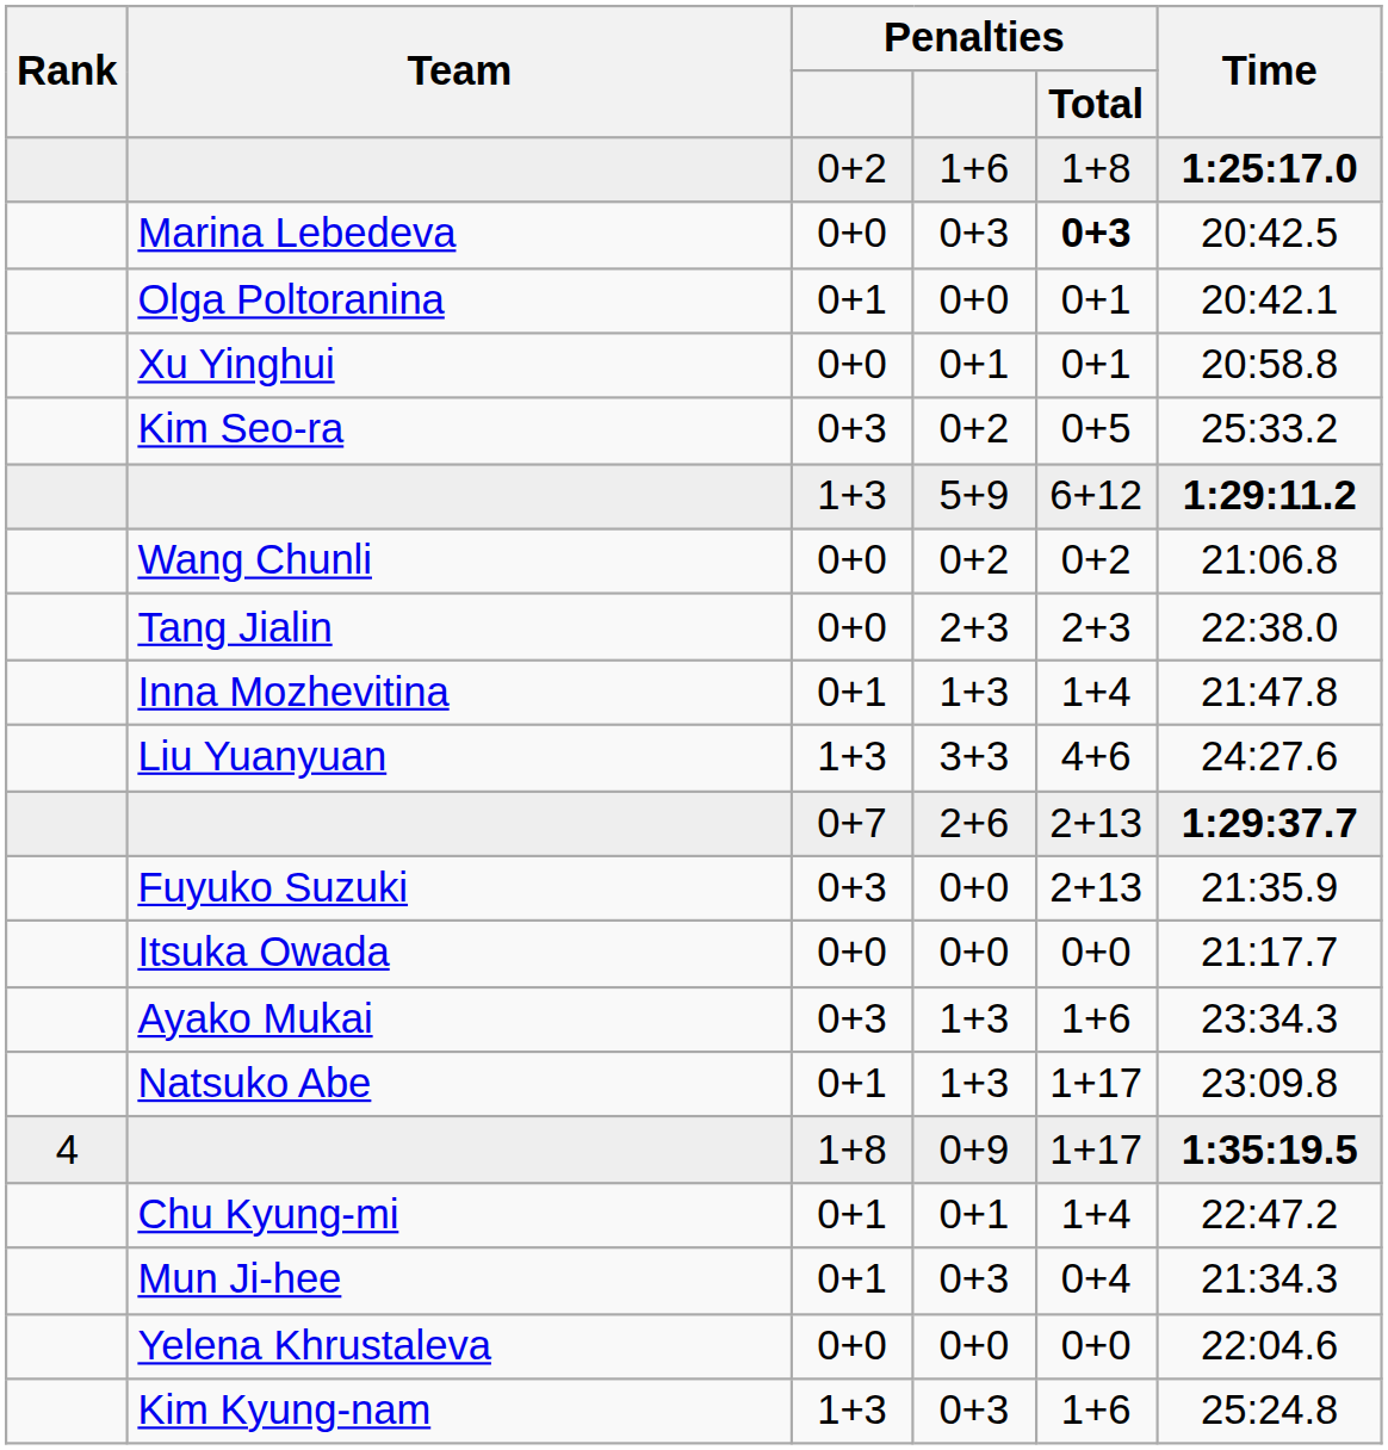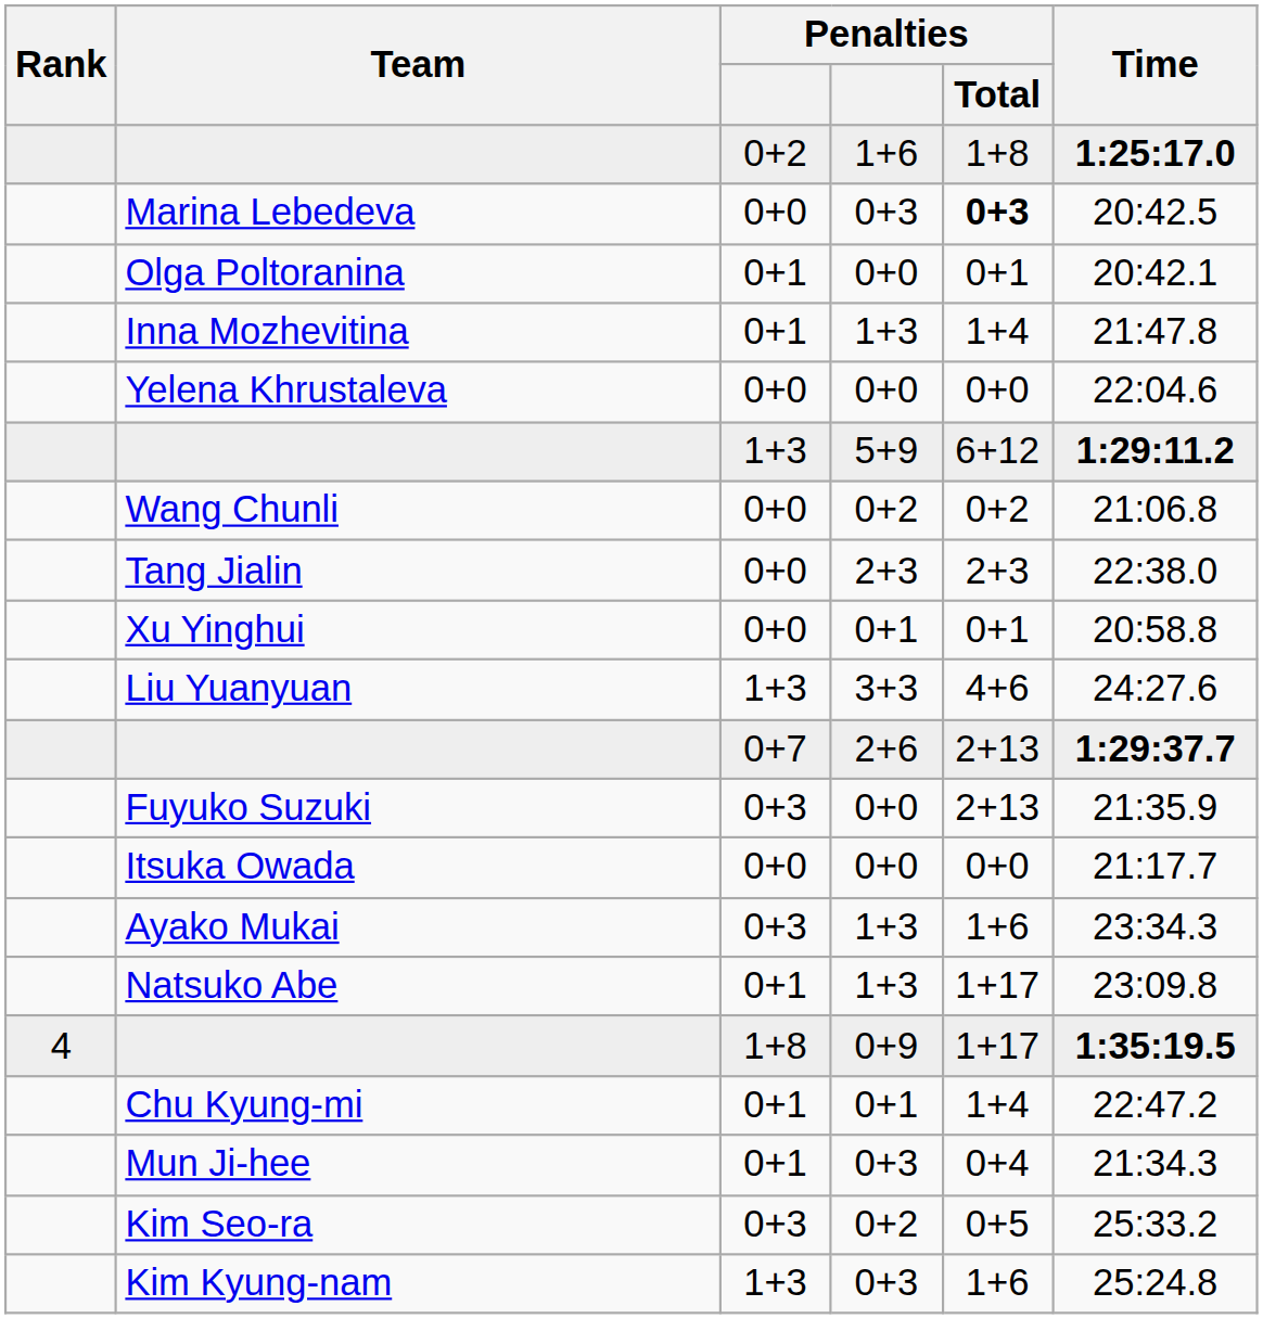rows swapped: Inna Mozhevitina <-> Xu Yinghui
rows swapped: Yelena Khrustaleva <-> Kim Seo-ra
